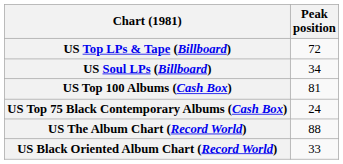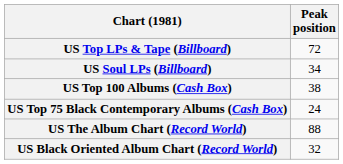US Top 100 Albums (Cash Box) | Peak position: 81 -> 38
US Black Oriented Album Chart (Record World) | Peak position: 33 -> 32
